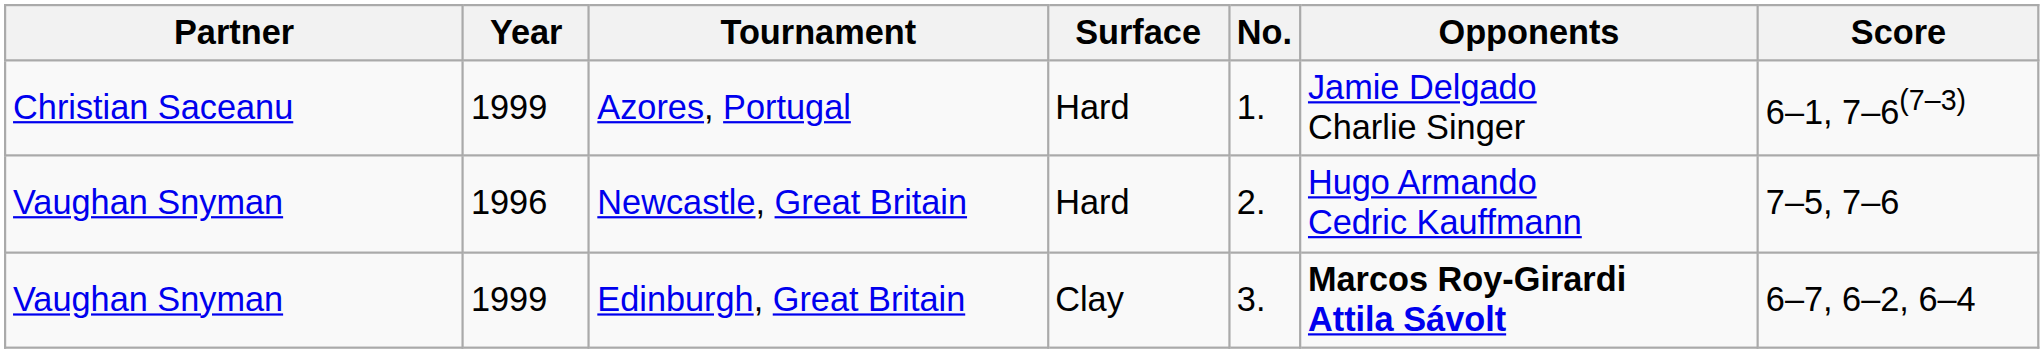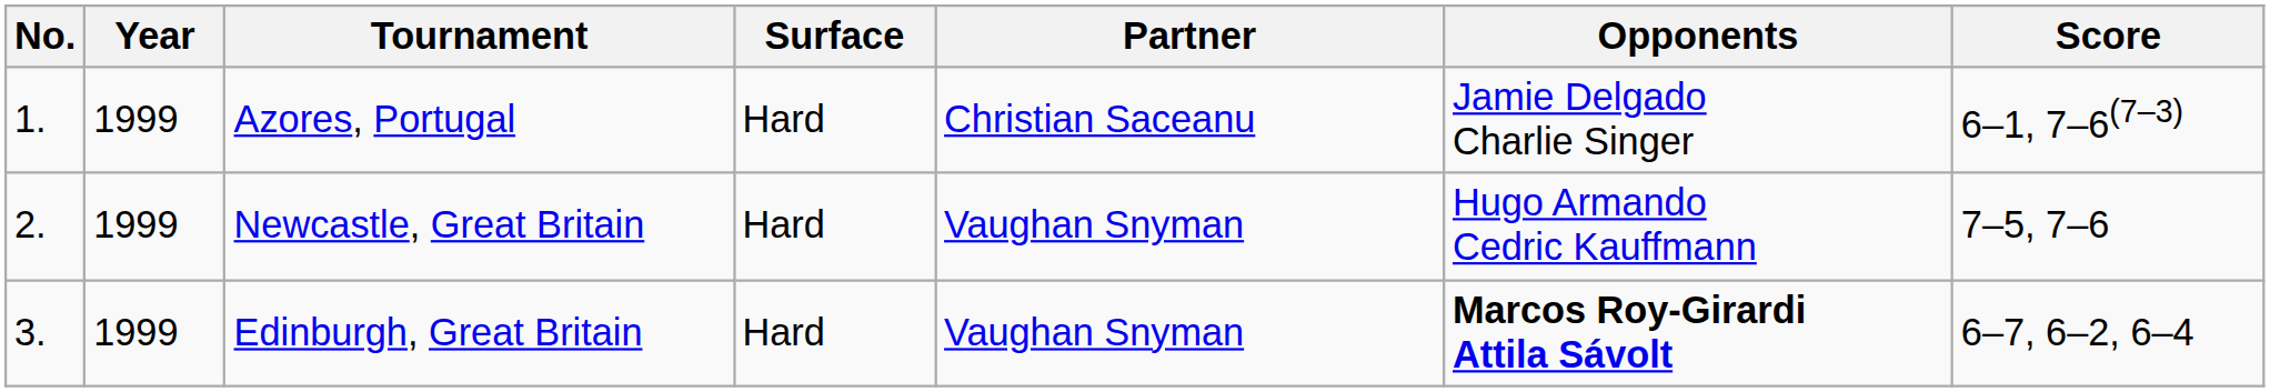columns swapped: No. <-> Partner
Newcastle, Great Britain | Year: 1996 -> 1999
Edinburgh, Great Britain | Surface: Clay -> Hard
